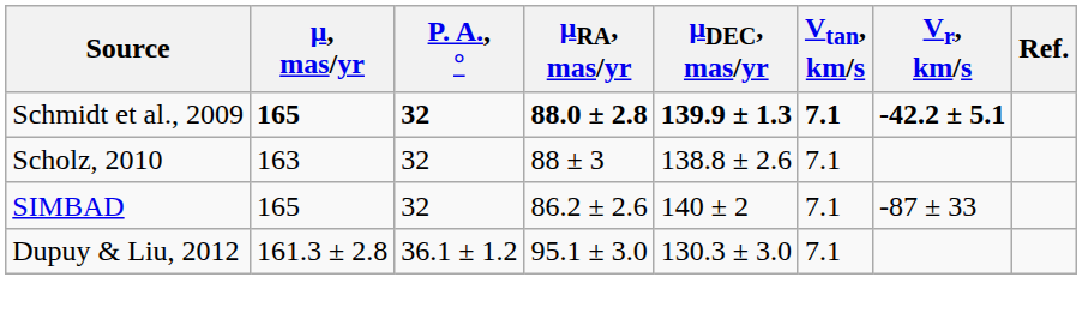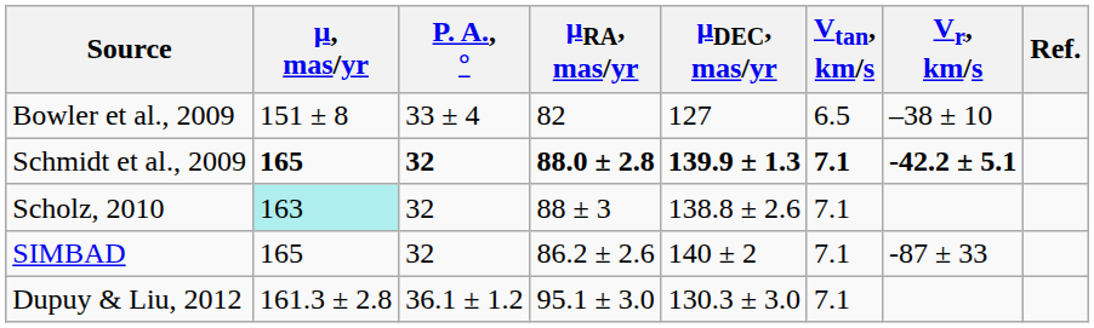+ row: Bowler et al., 2009 | 151 ± 8 | 33 ± 4 | 82 | 127 | 6.5 | –38 ± 10
Scholz, 2010 | μ, mas/yr: no background -> paleturquoise background
